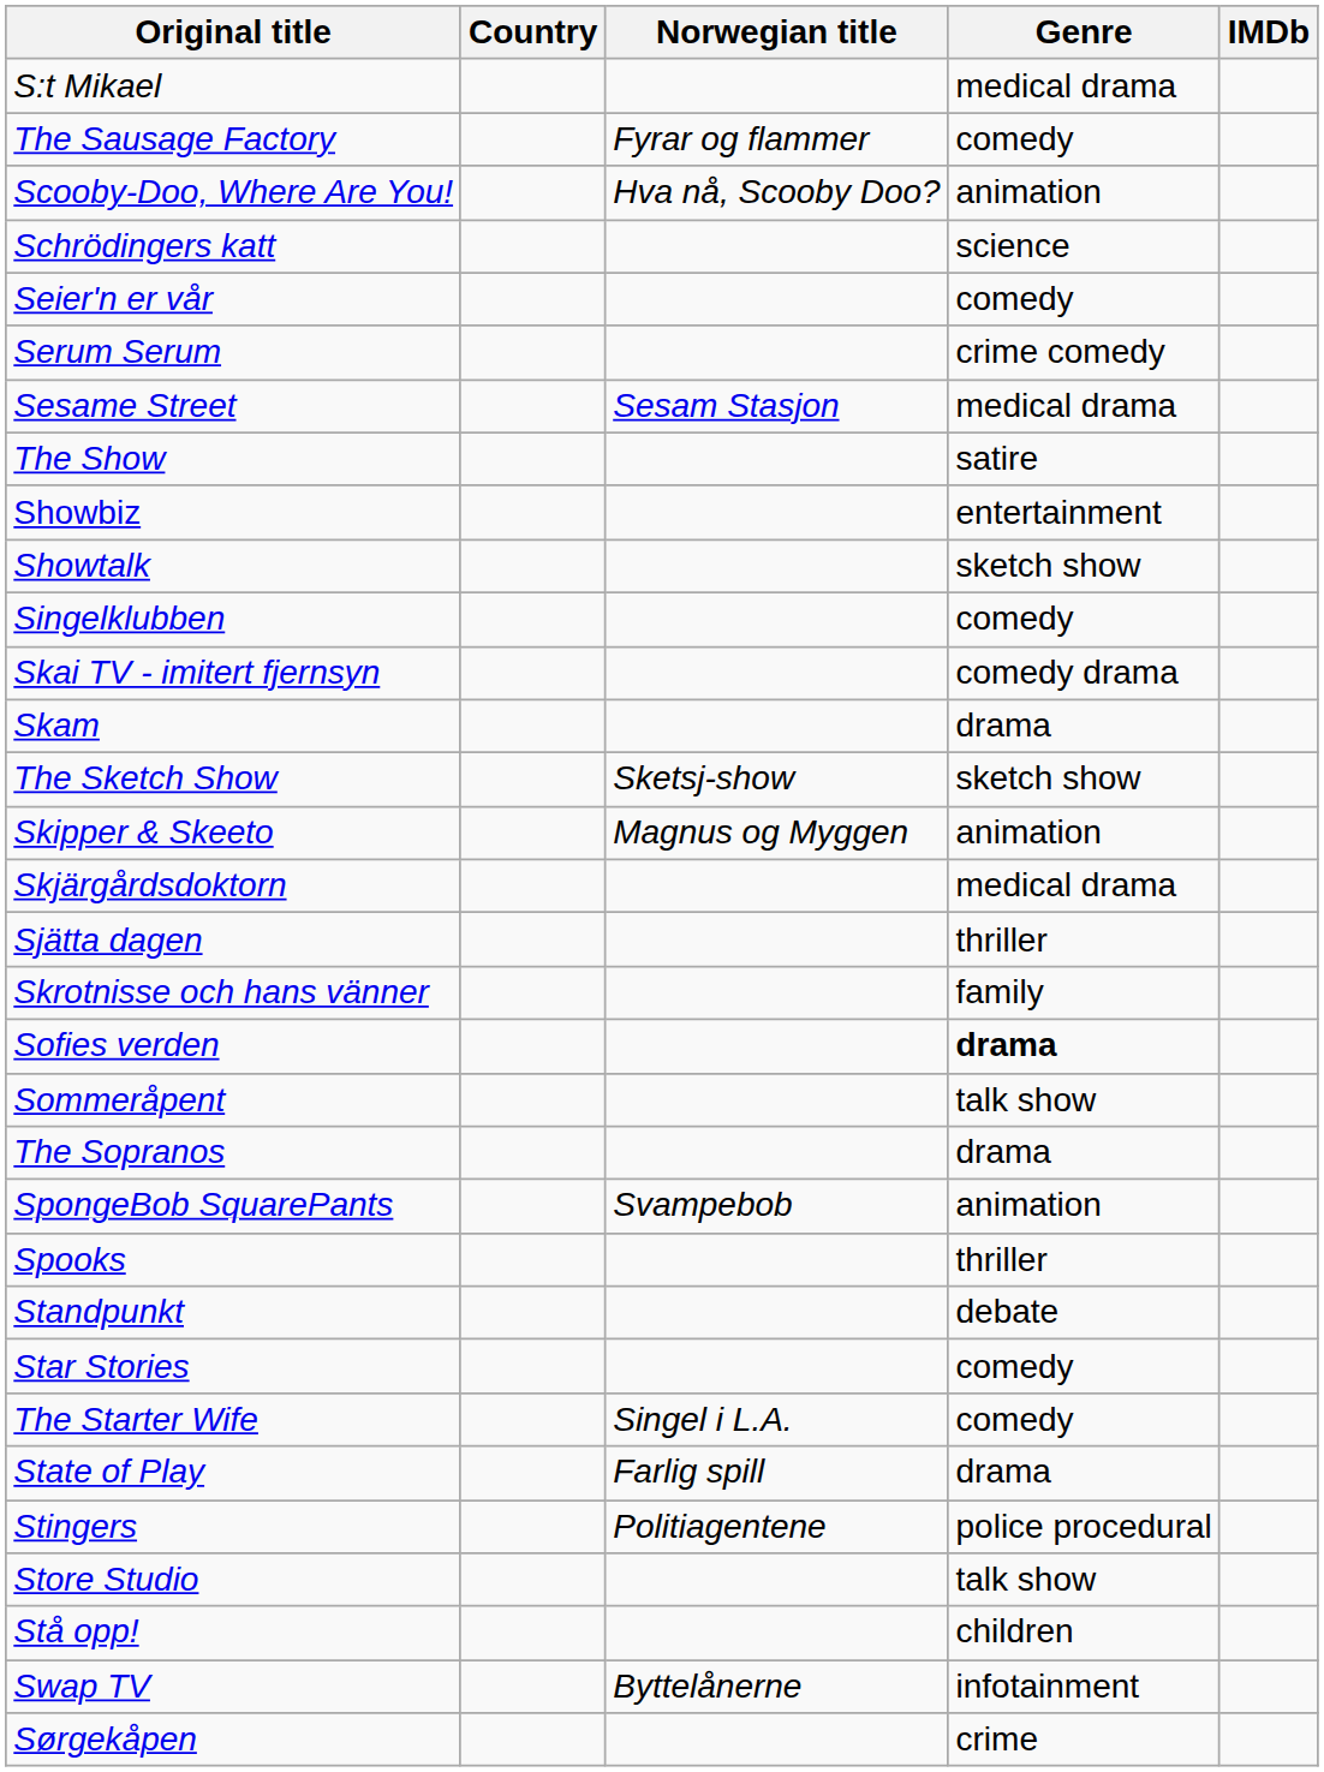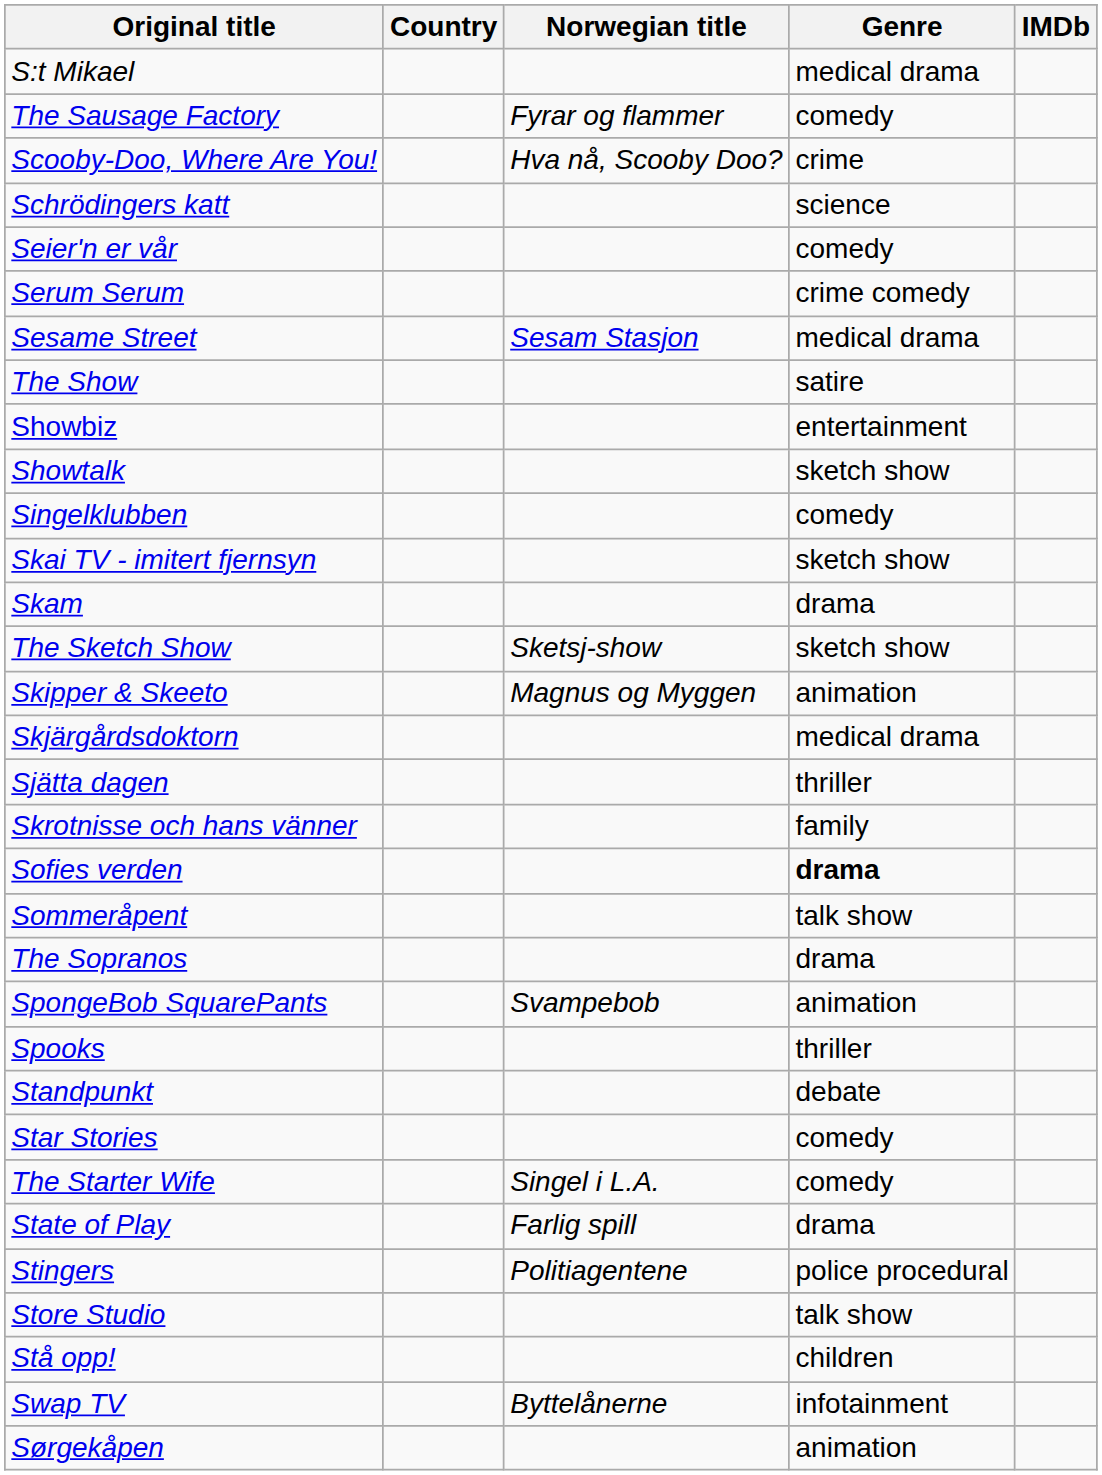Scooby-Doo, Where Are You! | Genre: animation -> crime
Skai TV - imitert fjernsyn | Genre: comedy drama -> sketch show
Sørgekåpen | Genre: crime -> animation
